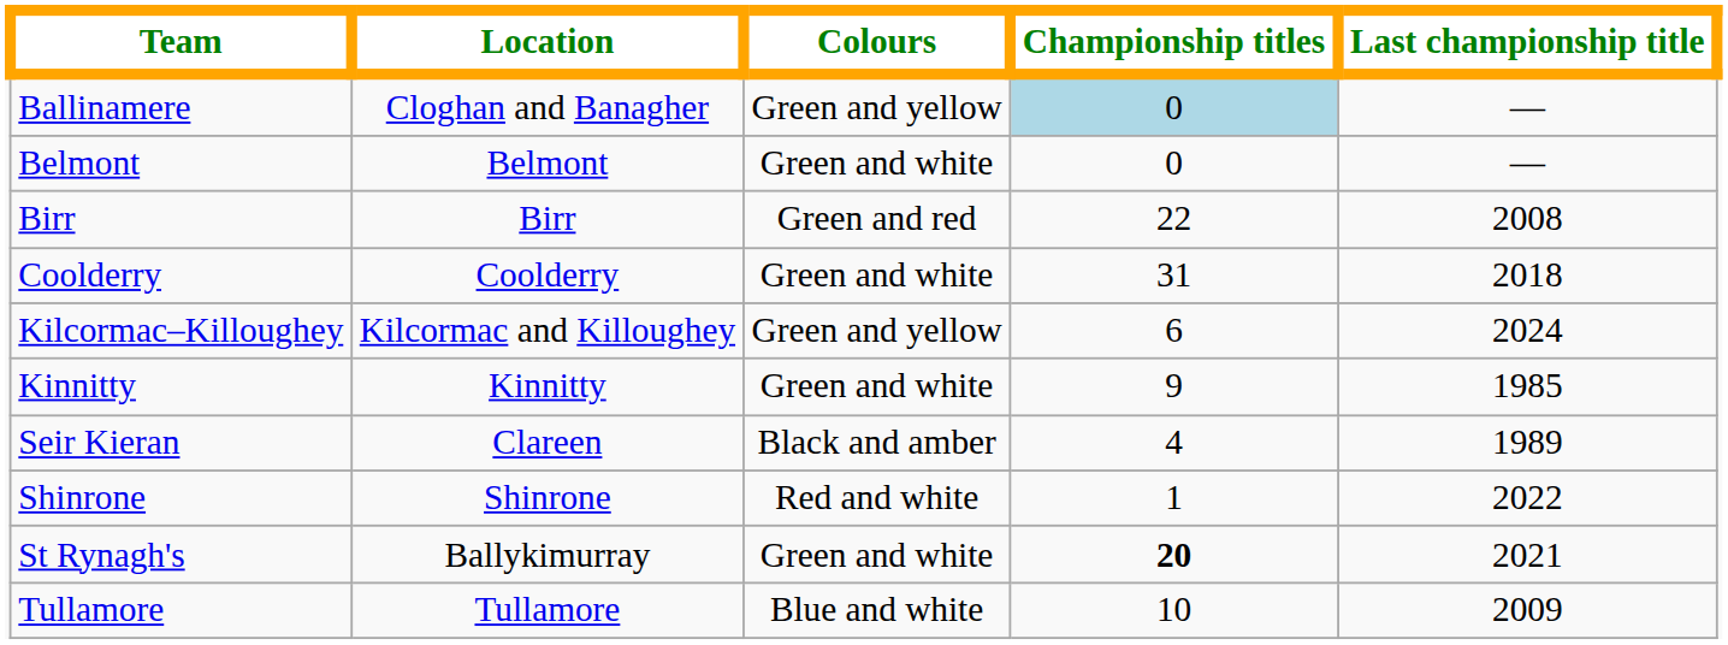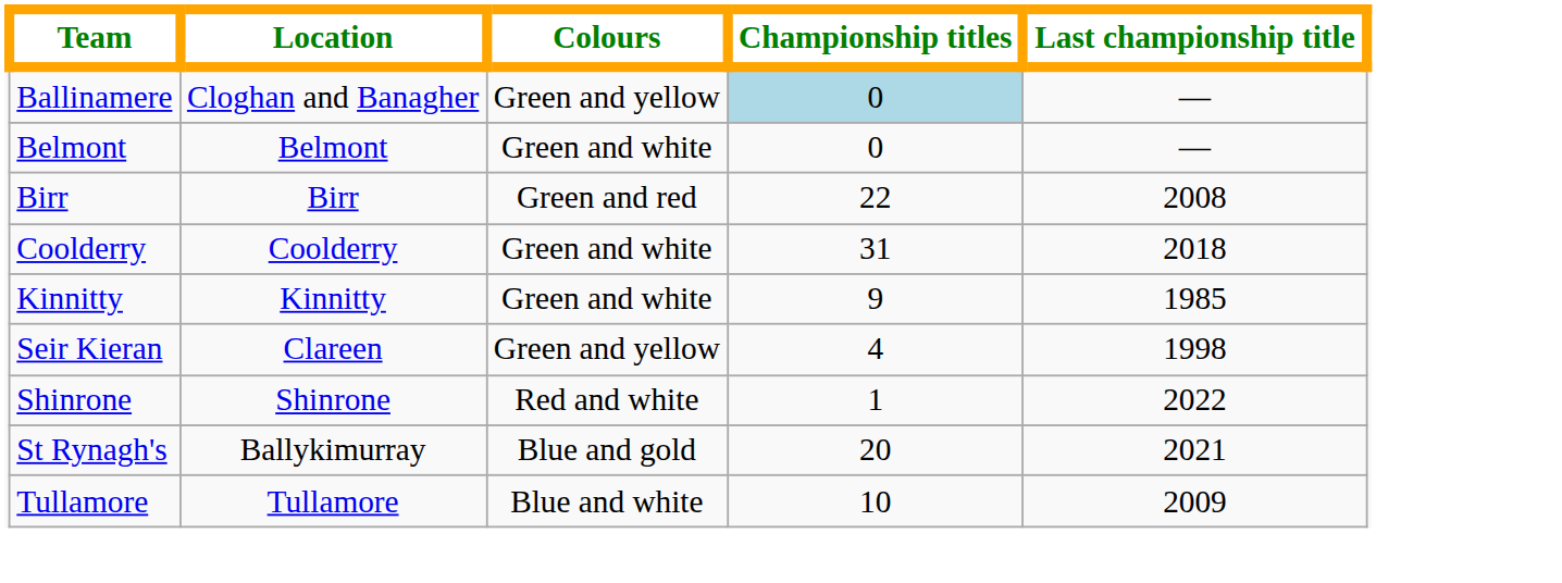- row: Kilcormac–Killoughey | Kilcormac and Killoughey | Green and yellow | 6 | 2024
Seir Kieran | Colours: Black and amber -> Green and yellow
Seir Kieran | Last championship title: 1989 -> 1998
St Rynagh's | Colours: Green and white -> Blue and gold
St Rynagh's | Championship titles: bold -> normal
